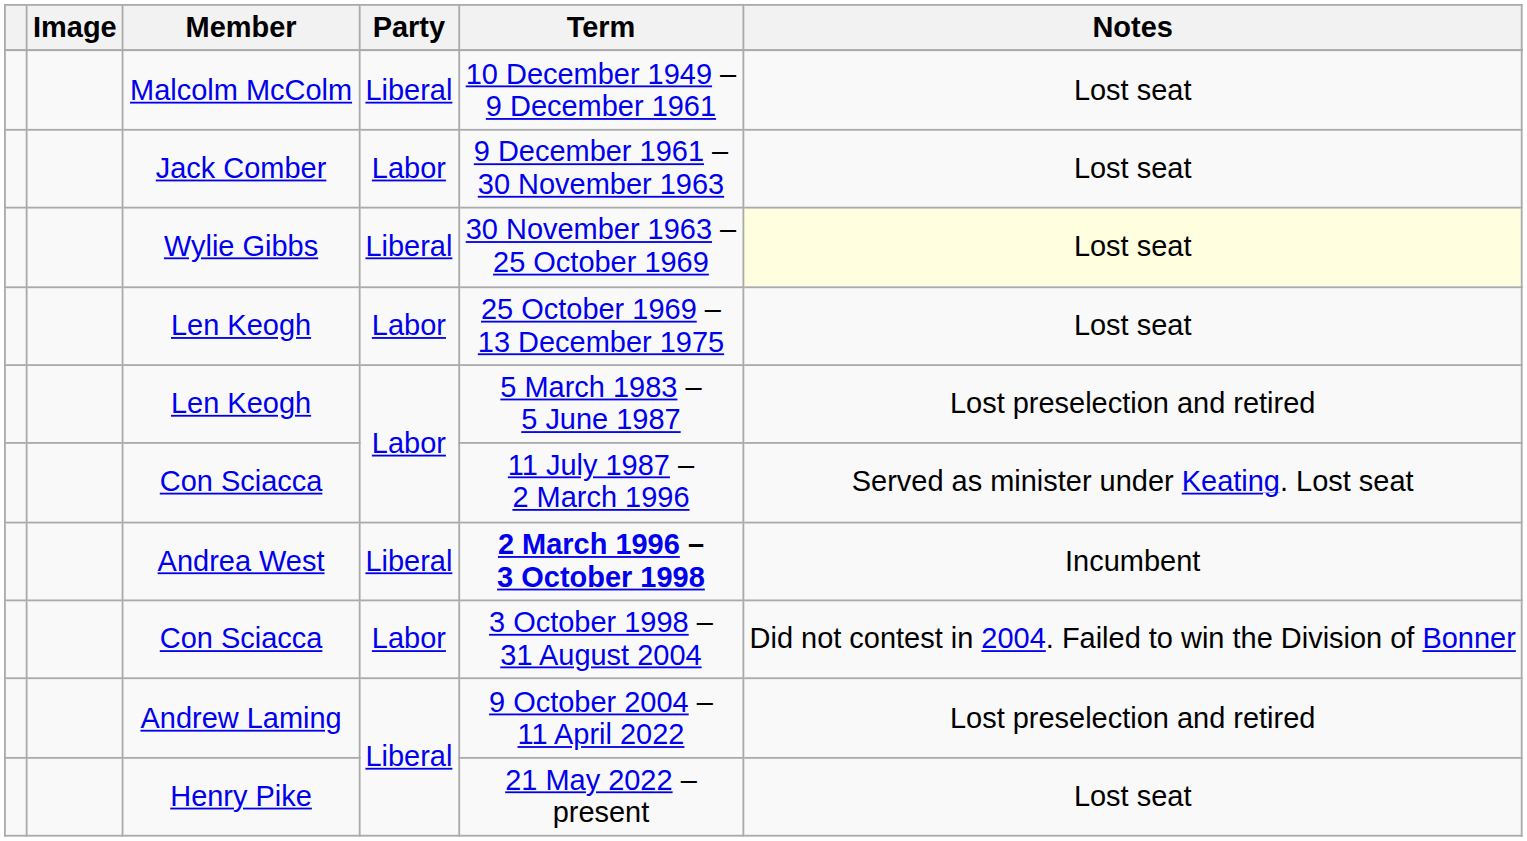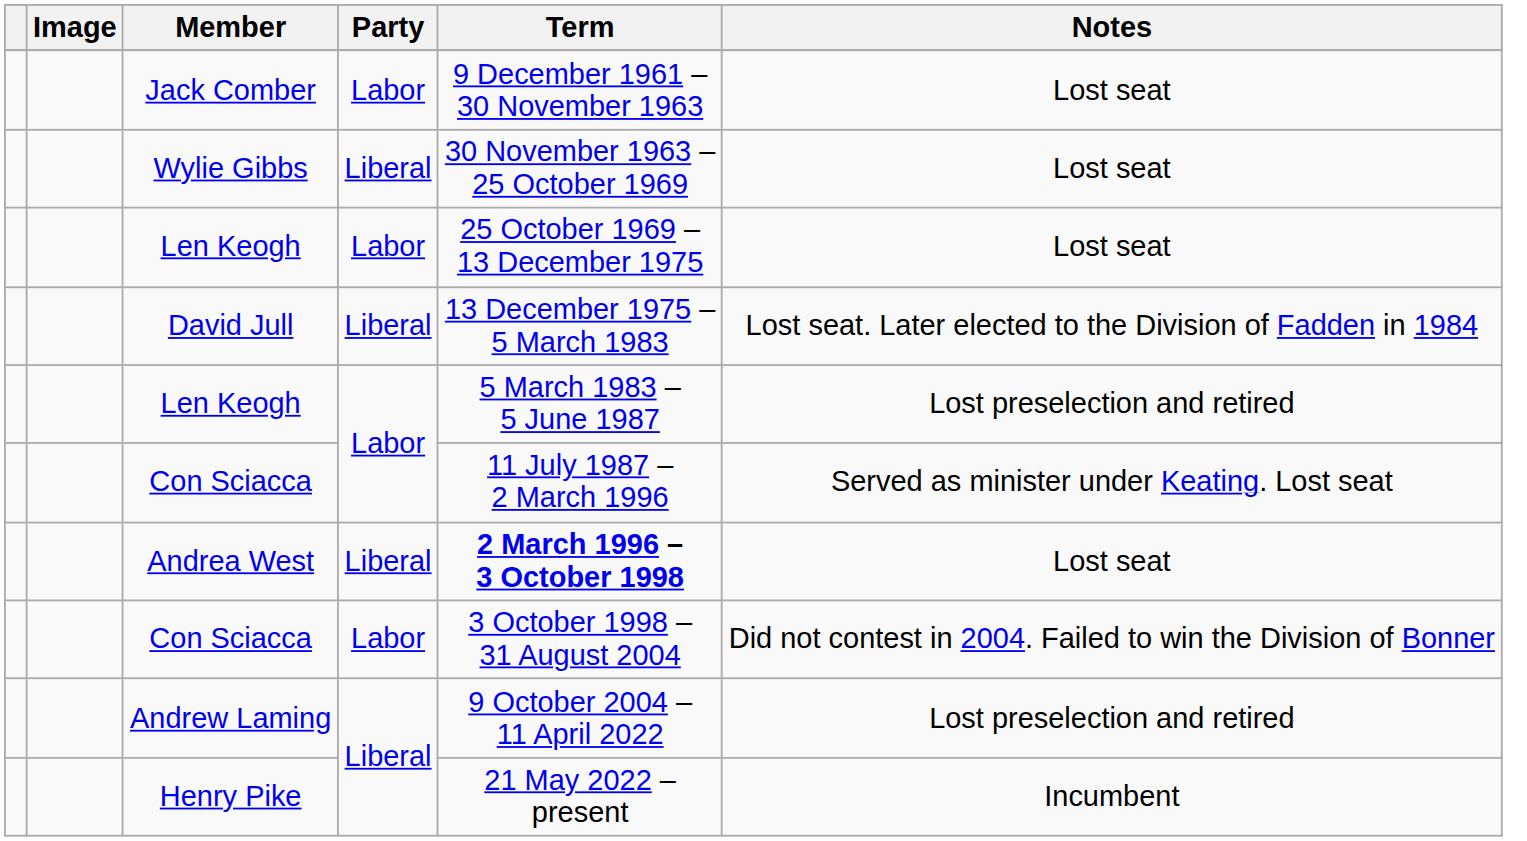- row: Malcolm McColm | Liberal | 10 December 1949 – 9 December 1961 | Lost seat
Wylie Gibbs | Notes: lightyellow background -> no background
+ row: David Jull | Liberal | 13 December 1975 – 5 March 1983 | Lost seat. Later elected to the Division of Fadden in 1984
Andrea West | Notes: Incumbent -> Lost seat
Henry Pike | Notes: Lost seat -> Incumbent
